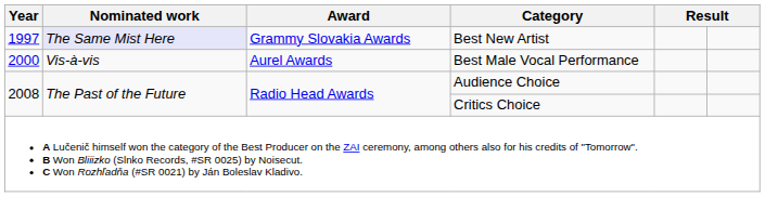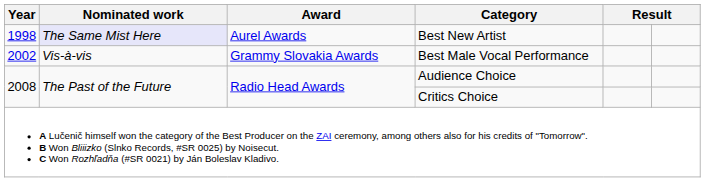Best New Artist | Year: 1997 -> 1998
Best New Artist | Award: Grammy Slovakia Awards -> Aurel Awards
Best Male Vocal Performance | Year: 2000 -> 2002
Best Male Vocal Performance | Award: Aurel Awards -> Grammy Slovakia Awards
